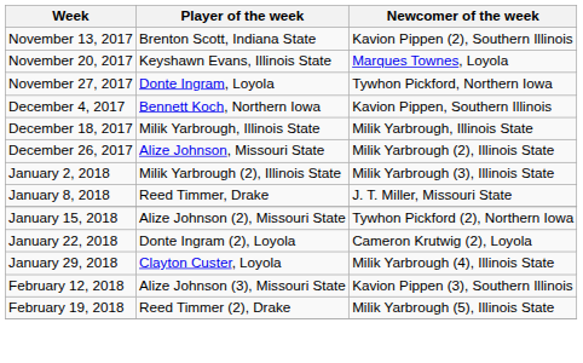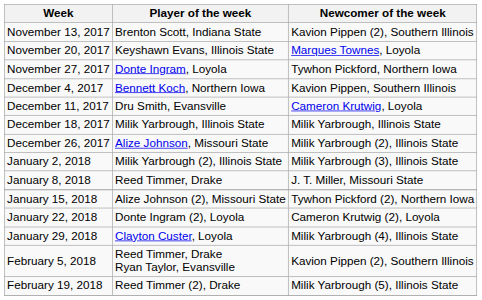+ row: December 11, 2017 | Dru Smith, Evansville | Cameron Krutwig, Loyola
+ row: February 5, 2018 | Reed Timmer, Drake Ryan Taylor, Evansville | Kavion Pippen (2), Southern Illinois
- row: February 12, 2018 | Alize Johnson (3), Missouri State | Kavion Pippen (3), Southern Illinois
